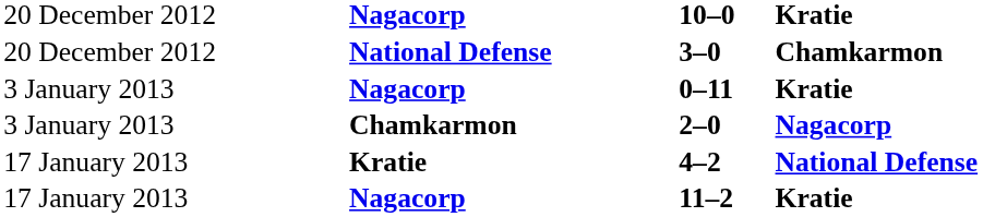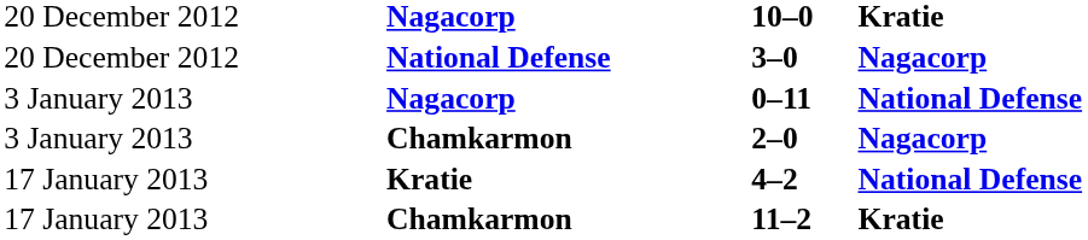3–0 | column 4: Chamkarmon -> Nagacorp
0–11 | column 4: Kratie -> National Defense
11–2 | column 2: Nagacorp -> Chamkarmon
